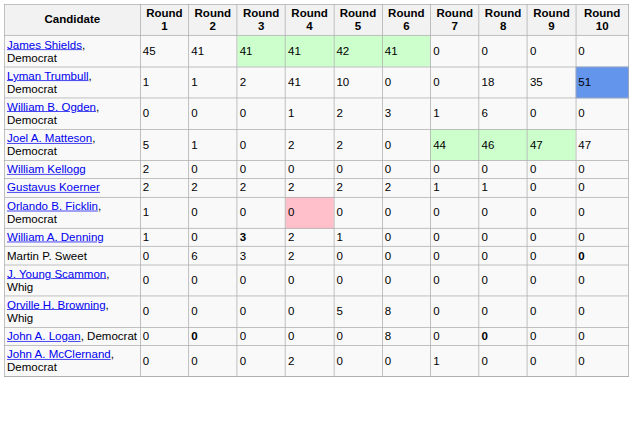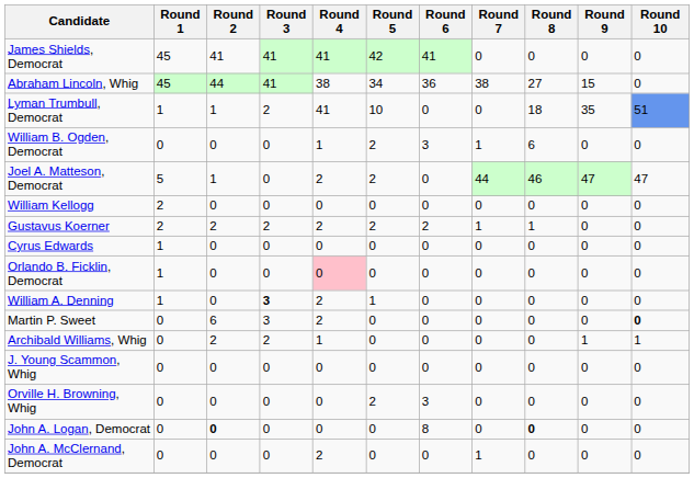+ row: Abraham Lincoln, Whig | 45 | 44 | 41 | 38 | 34 | 36 | 38 | 27 | 15 | 0
+ row: Cyrus Edwards | 1 | 0 | 0 | 0 | 0 | 0 | 0 | 0 | 0 | 0
+ row: Archibald Williams, Whig | 0 | 2 | 2 | 1 | 0 | 0 | 0 | 0 | 1 | 1
Orville H. Browning, Whig | Round 5: 5 -> 2
Orville H. Browning, Whig | Round 6: 8 -> 3
